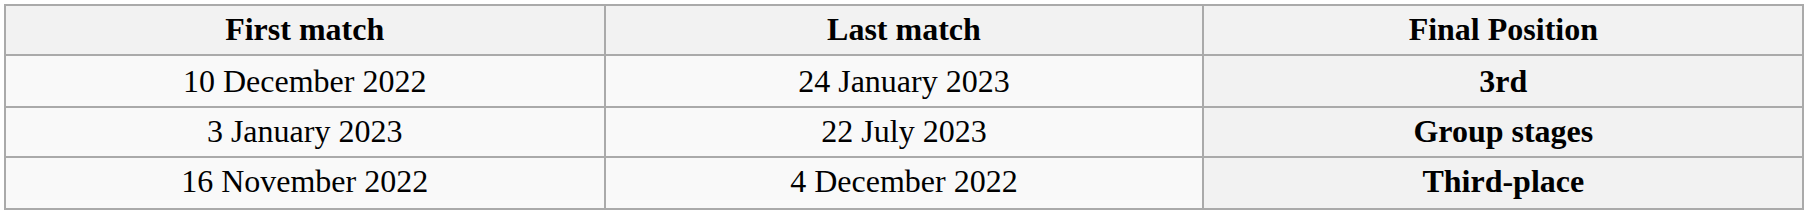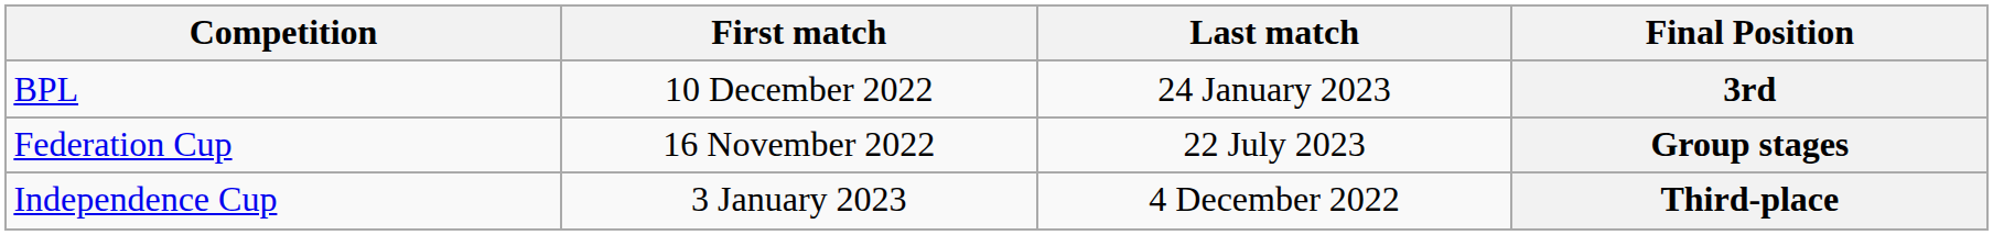+ column: Competition | BPL | Federation Cup | Independence Cup
Group stages | First match: 3 January 2023 -> 16 November 2022
Third-place | First match: 16 November 2022 -> 3 January 2023
